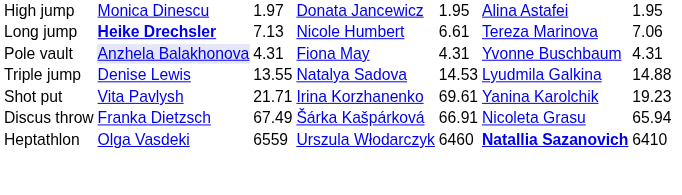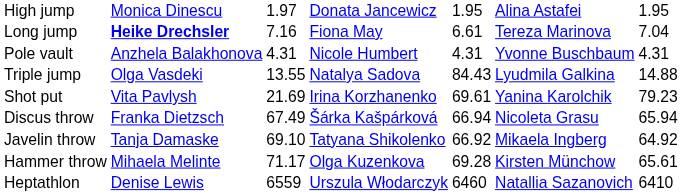Long jump | column 3: 7.13 -> 7.16
Long jump | column 4: Nicole Humbert -> Fiona May
Long jump | column 7: 7.06 -> 7.04
Pole vault | column 2: lavender background -> no background
Pole vault | column 4: Fiona May -> Nicole Humbert
Triple jump | column 2: Denise Lewis -> Olga Vasdeki
Triple jump | column 5: 14.53 -> 84.43
Shot put | column 3: 21.71 -> 21.69
Shot put | column 7: 19.23 -> 79.23
Discus throw | column 5: 66.91 -> 66.94
+ row: Javelin throw | Tanja Damaske | 69.10 | Tatyana Shikolenko | 66.92 | Mikaela Ingberg | 64.92
+ row: Hammer throw | Mihaela Melinte | 71.17 | Olga Kuzenkova | 69.28 | Kirsten Münchow | 65.61
Heptathlon | column 2: Olga Vasdeki -> Denise Lewis
Heptathlon | column 6: bold -> normal
